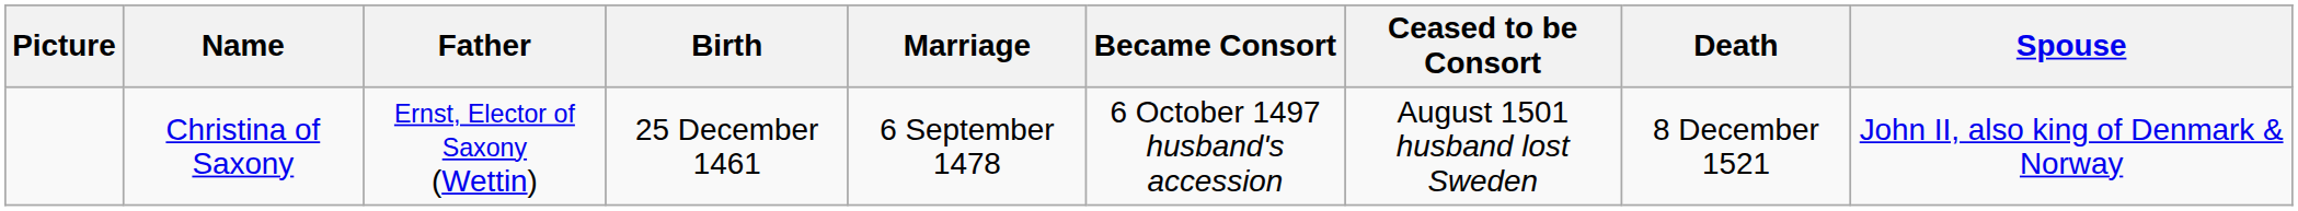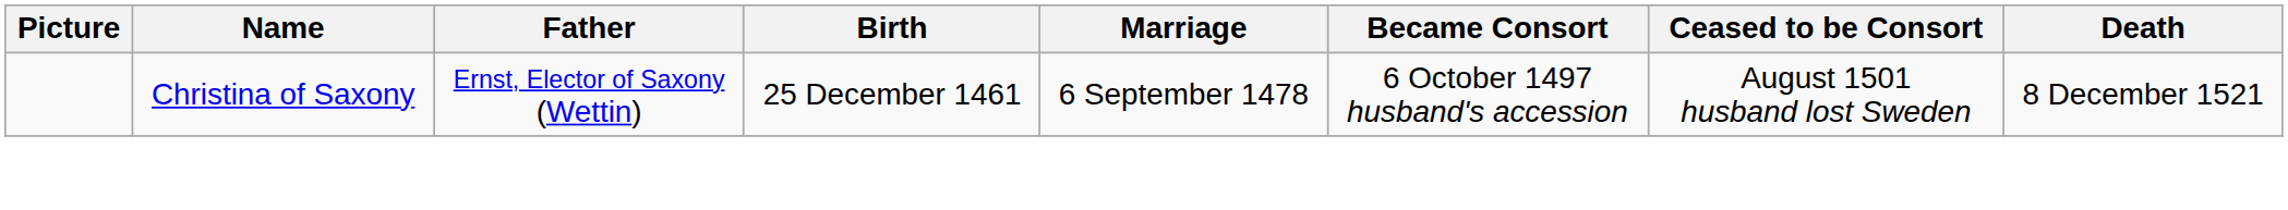- column: Spouse | John II, also king of Denmark & Norway
